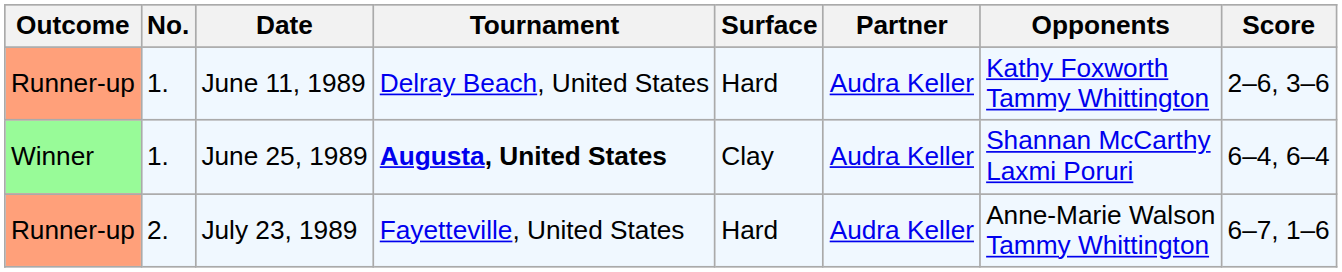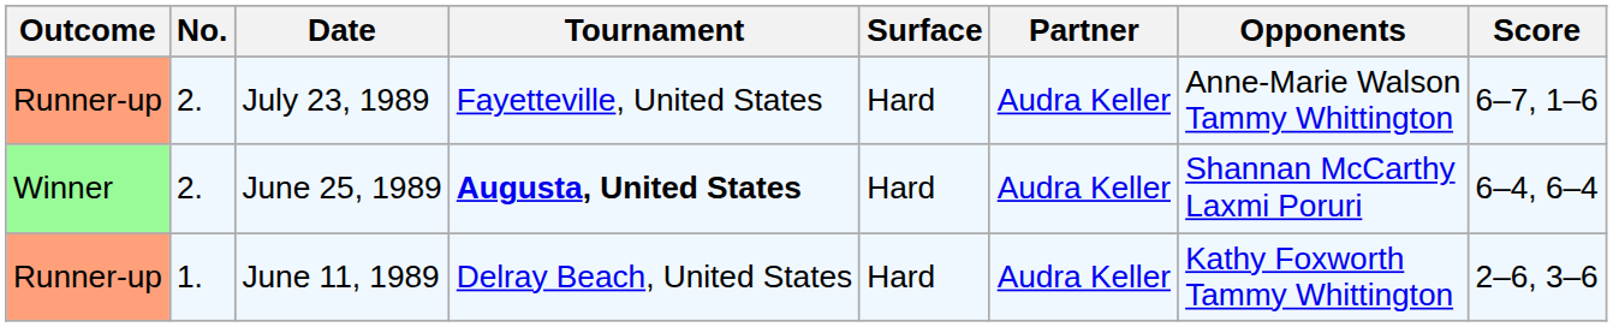rows swapped: June 11, 1989 <-> July 23, 1989
June 25, 1989 | No.: 1. -> 2.
June 25, 1989 | Surface: Clay -> Hard
